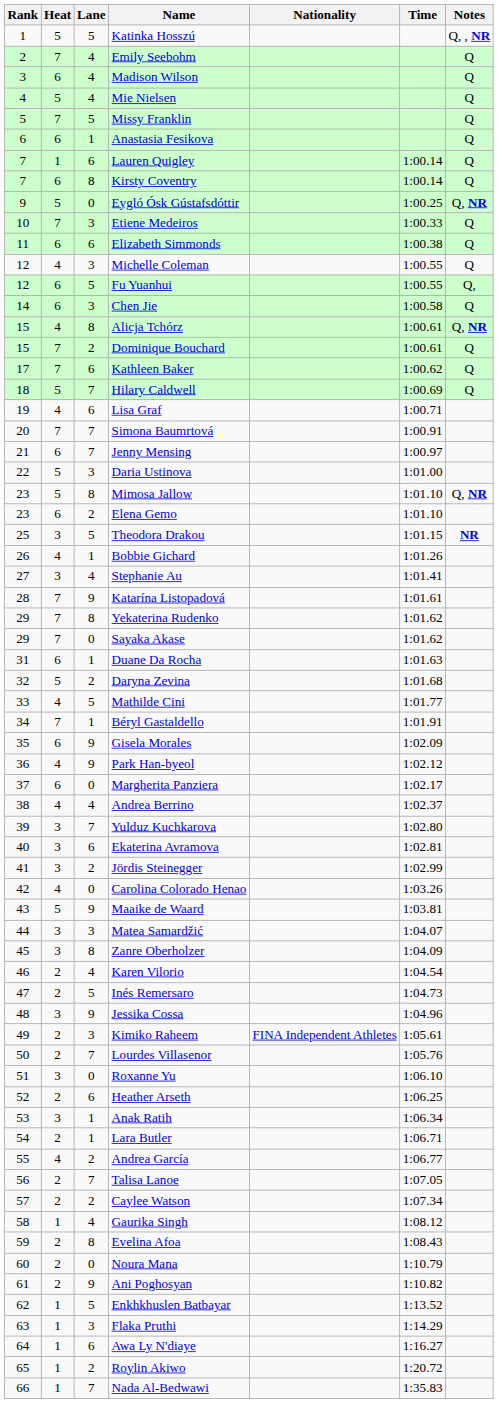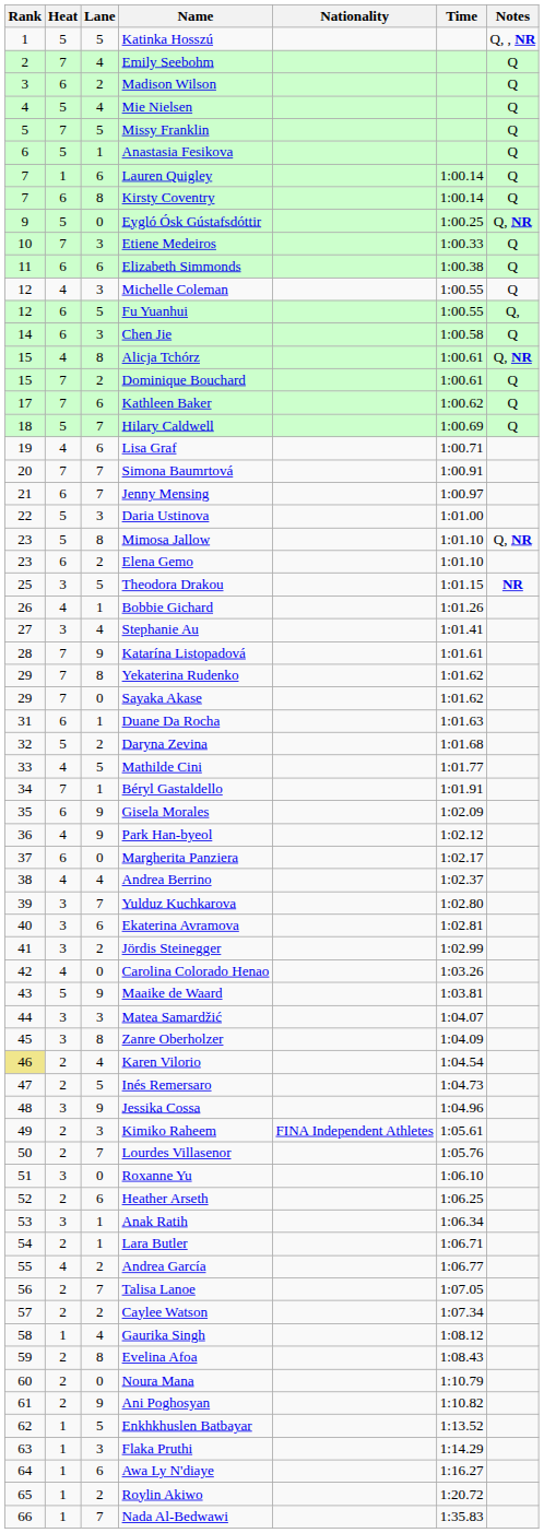Madison Wilson | Lane: 4 -> 2
Anastasia Fesikova | Heat: 6 -> 5
Karen Vilorio | Rank: no background -> khaki background
